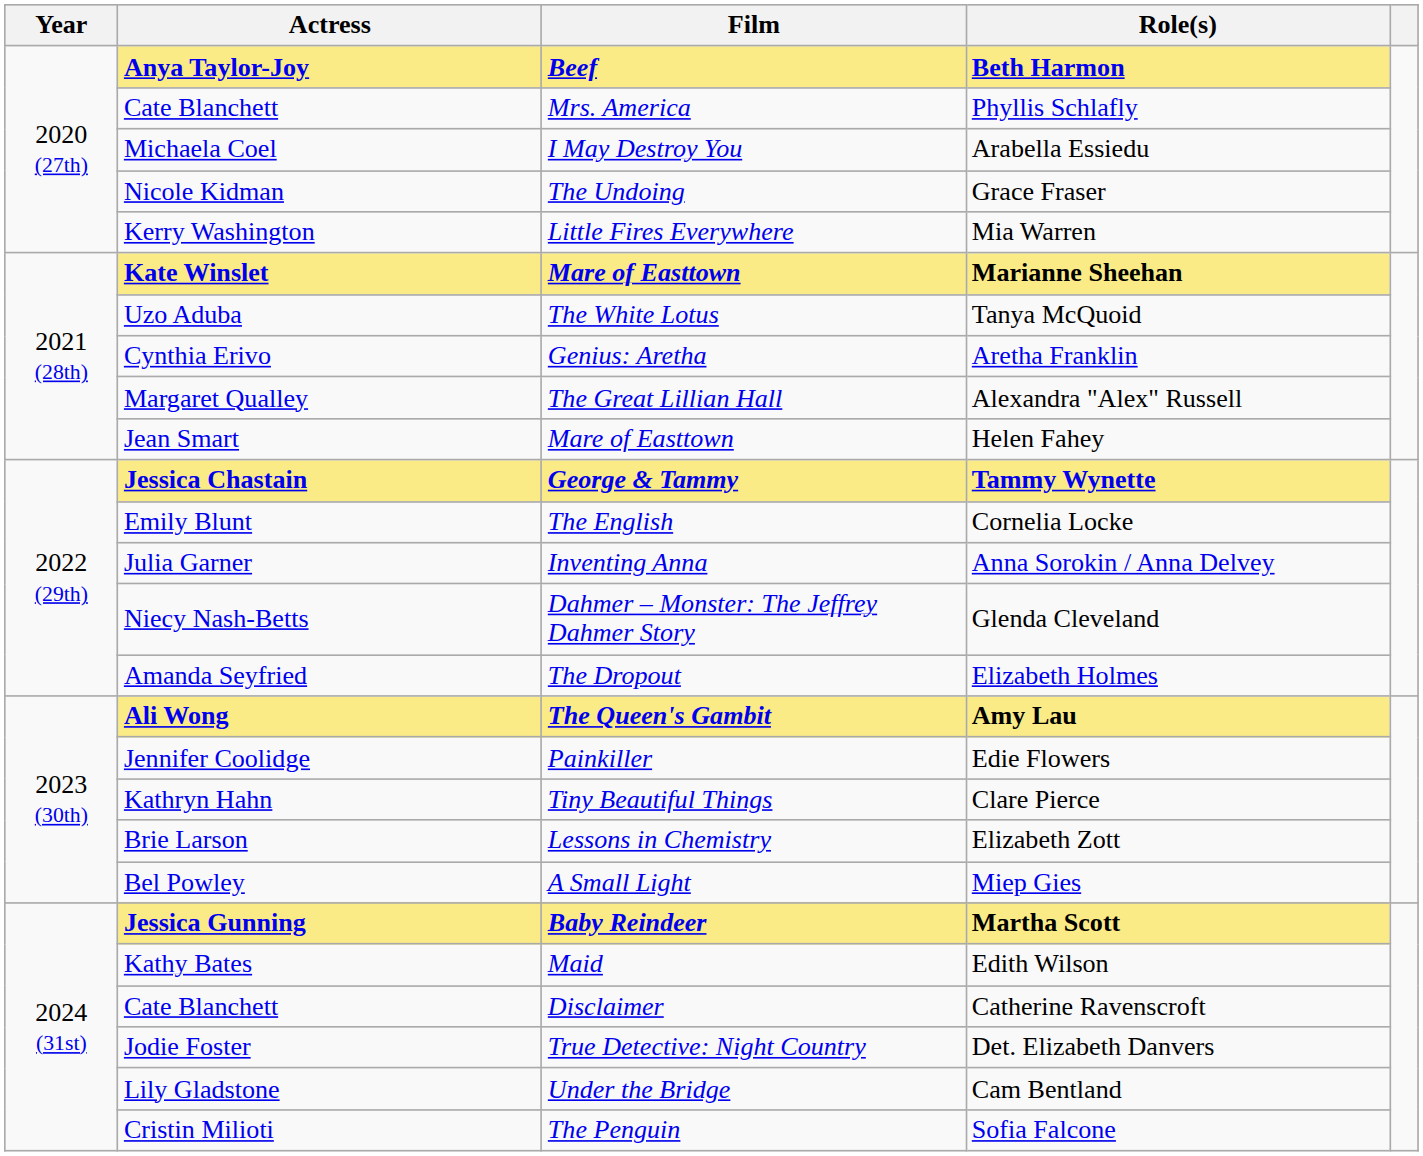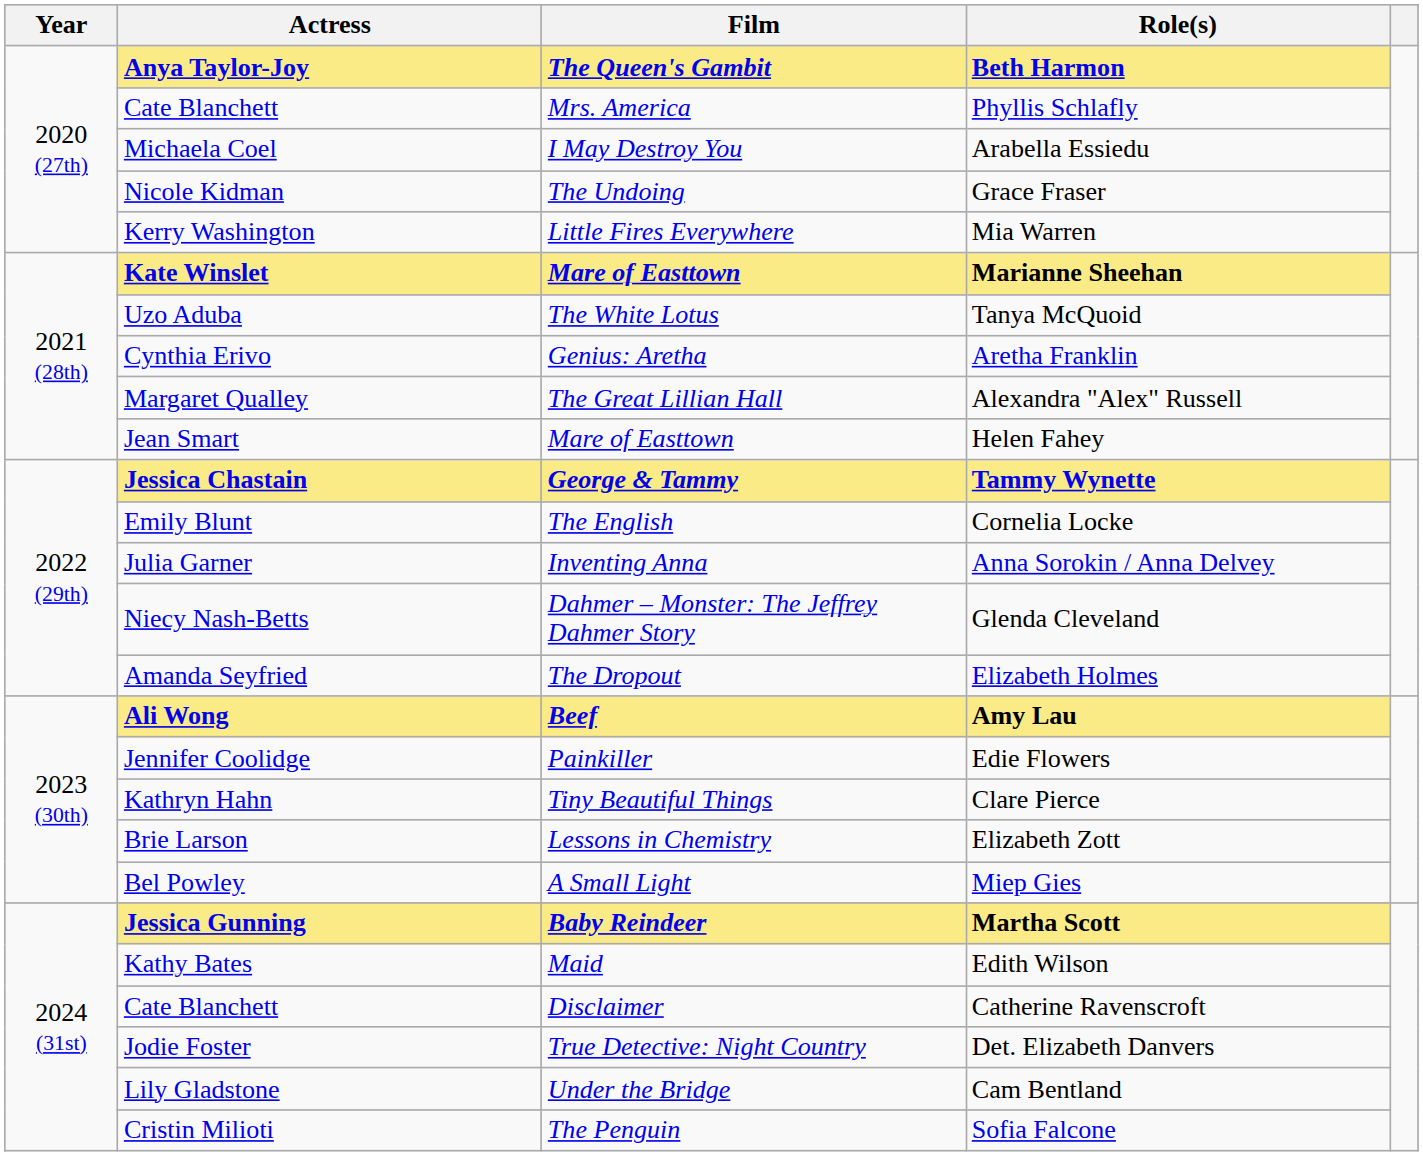Beth Harmon | Film: Beef -> The Queen's Gambit
Amy Lau | Film: The Queen's Gambit -> Beef
